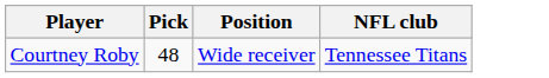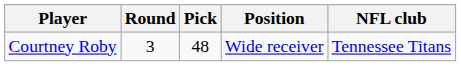+ column: Round | 3
